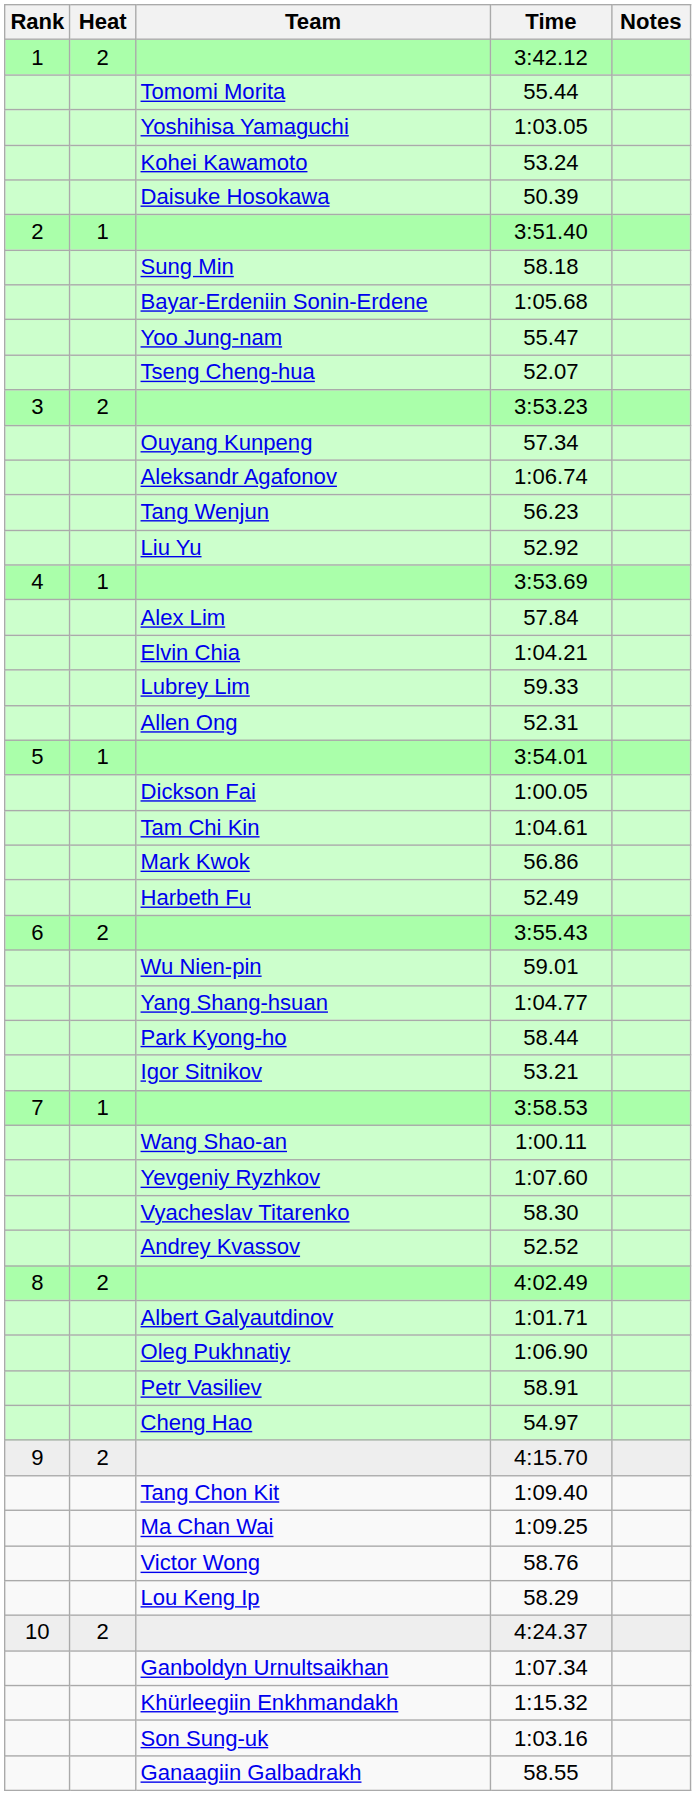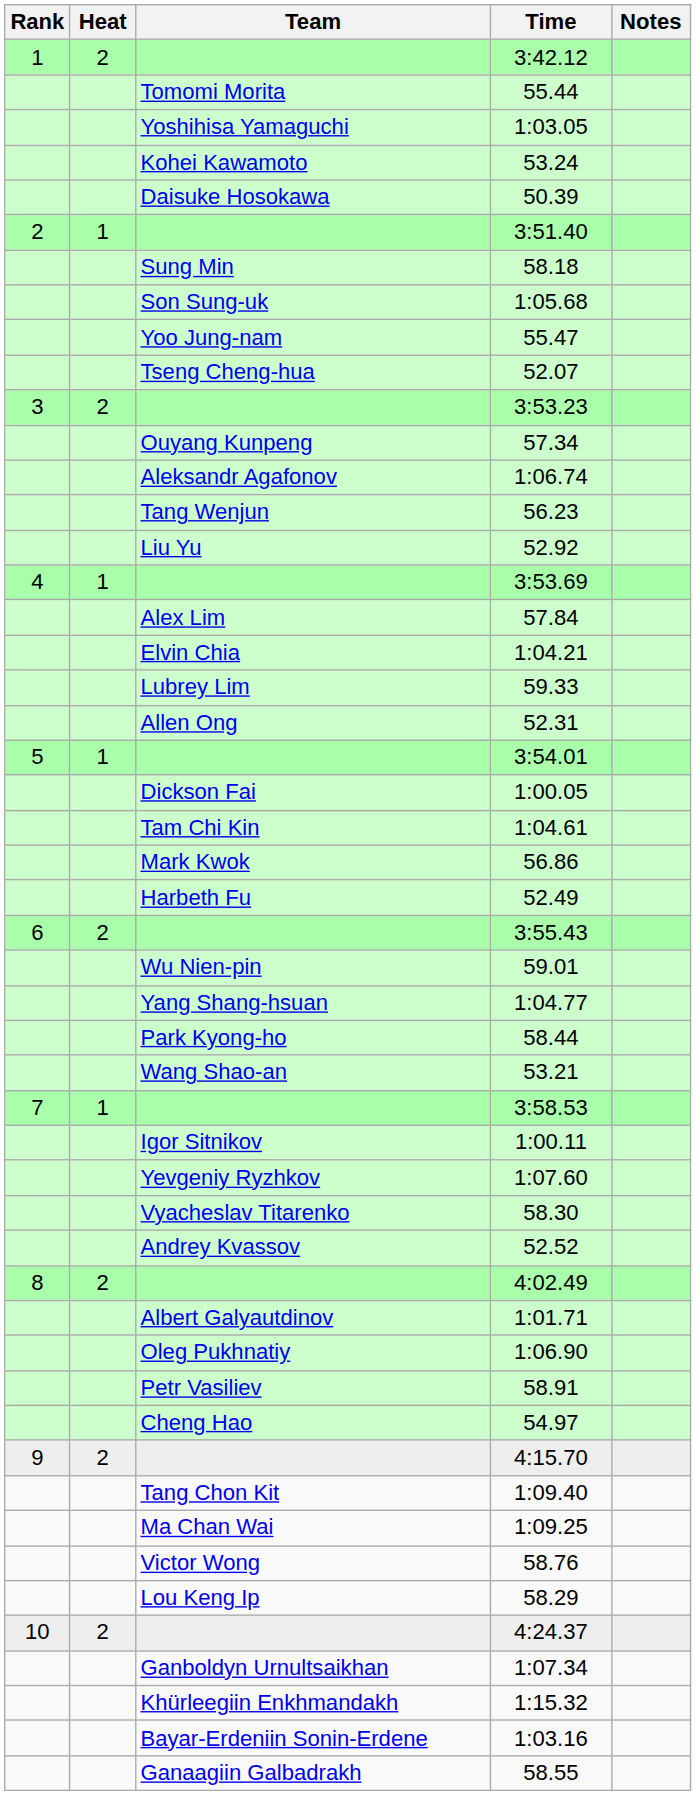1:05.68 | Team: Bayar-Erdeniin Sonin-Erdene -> Son Sung-uk
53.21 | Team: Igor Sitnikov -> Wang Shao-an
1:00.11 | Team: Wang Shao-an -> Igor Sitnikov
1:03.16 | Team: Son Sung-uk -> Bayar-Erdeniin Sonin-Erdene
